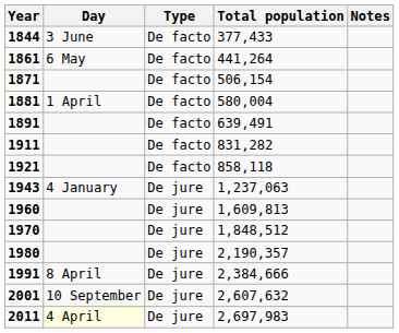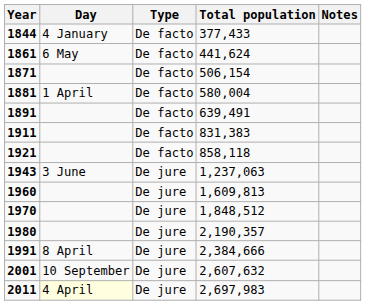1844 | Day: 3 June -> 4 January
1861 | Total population: 441,264 -> 441,624
1911 | Total population: 831,282 -> 831,383
1943 | Day: 4 January -> 3 June
